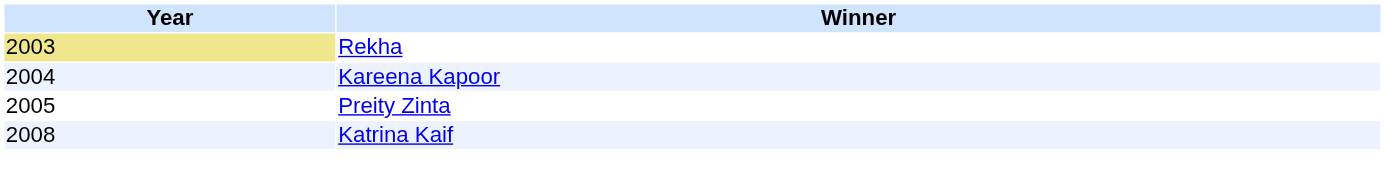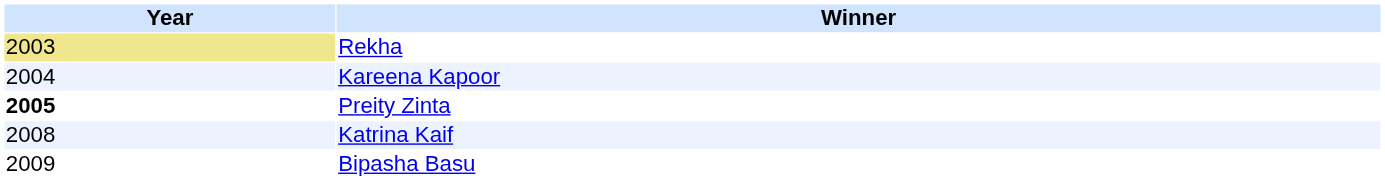Preity Zinta | Year: normal -> bold
+ row: 2009 | Bipasha Basu
